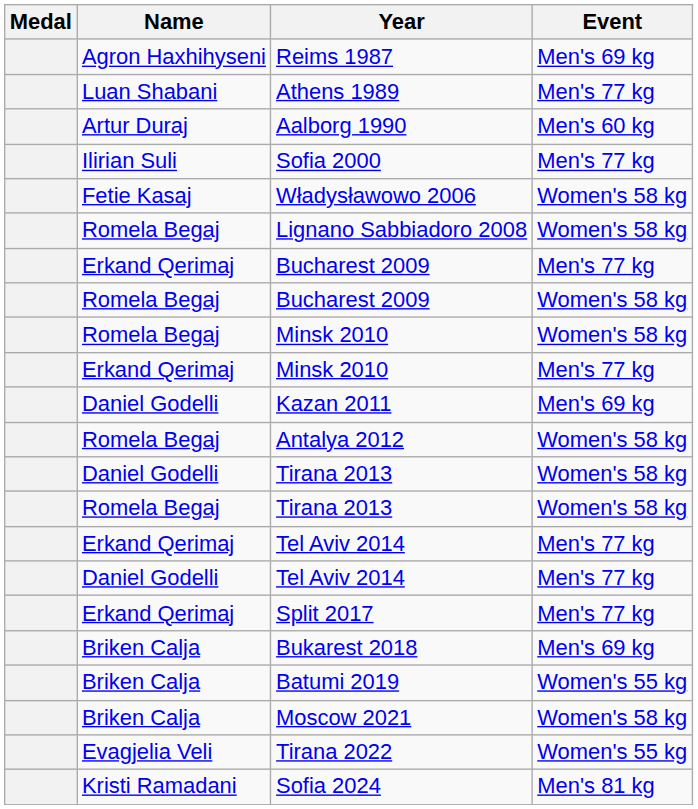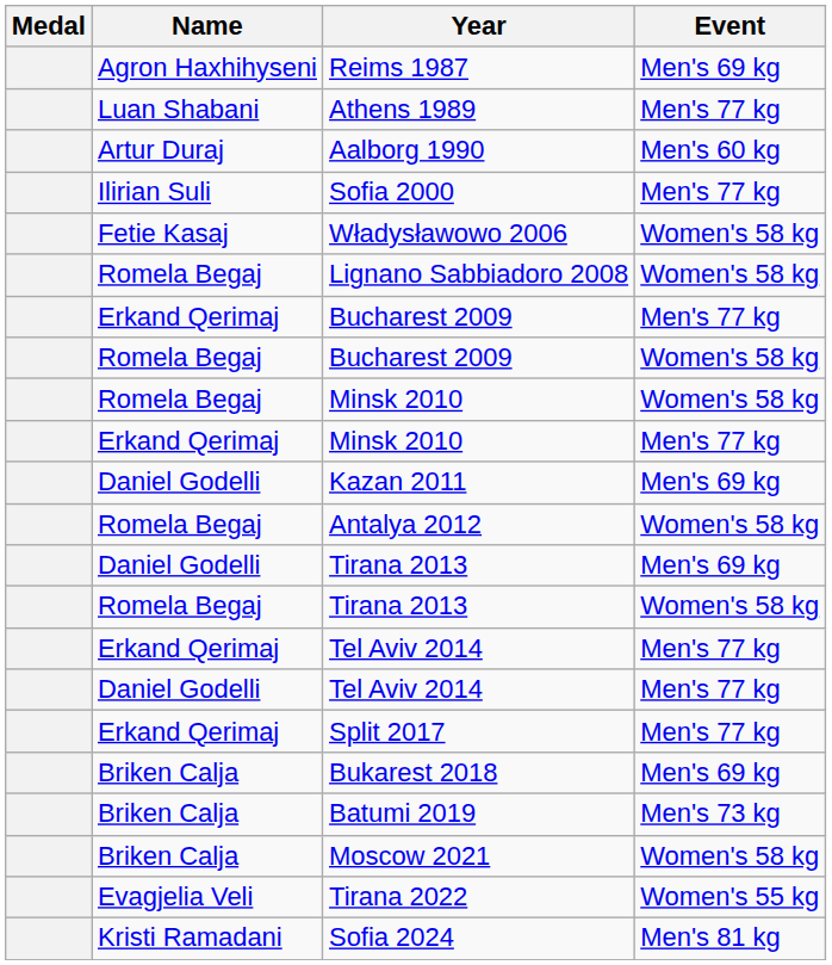Daniel Godelli / Tirana 2013 | Event: Women's 58 kg -> Men's 69 kg
Batumi 2019 | Event: Women's 55 kg -> Men's 73 kg
